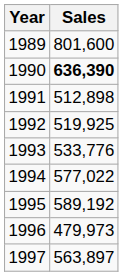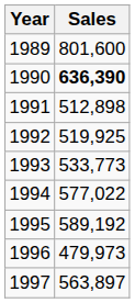1993 | Sales: 533,776 -> 533,773
